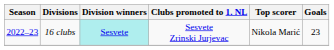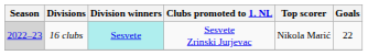16 clubs | Season: no background -> lightgrey background
16 clubs | Goals: 23 -> 22
